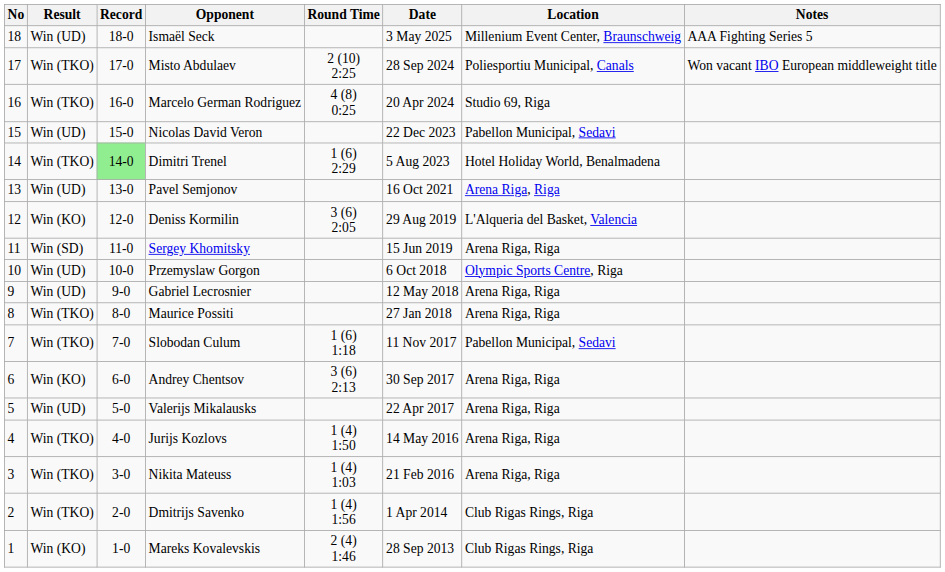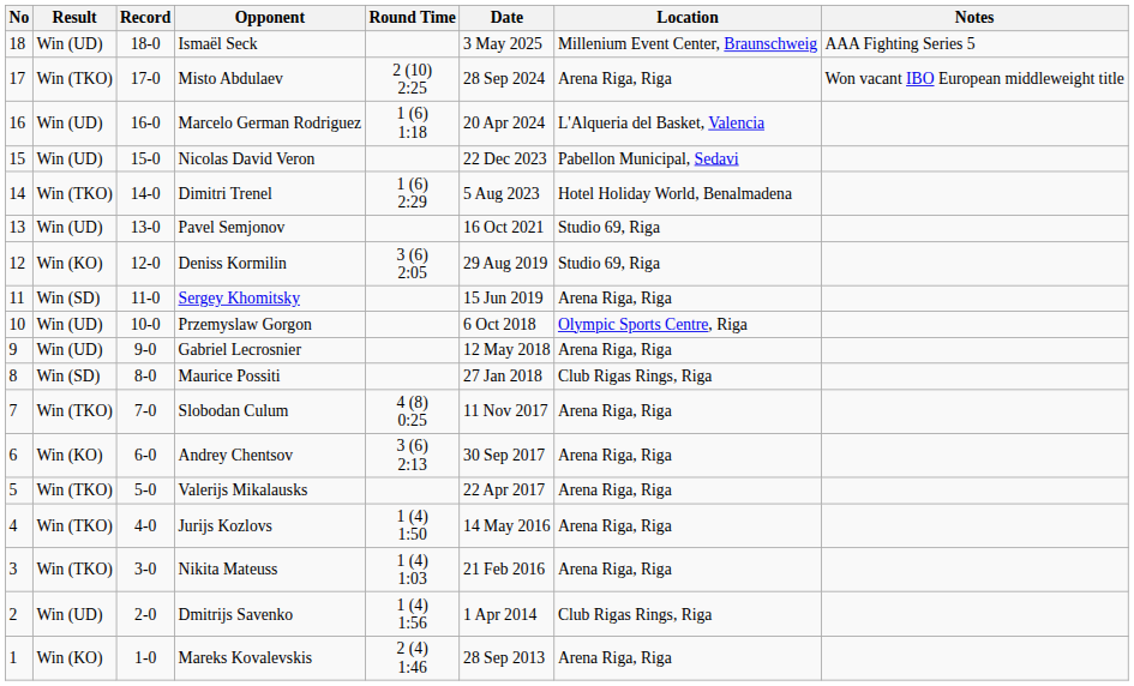Misto Abdulaev | Location: Poliesportiu Municipal, Canals -> Arena Riga, Riga
Marcelo German Rodriguez | Result: Win (TKO) -> Win (UD)
Marcelo German Rodriguez | Round Time: 4 (8) 0:25 -> 1 (6) 1:18
Marcelo German Rodriguez | Location: Studio 69, Riga -> L'Alqueria del Basket, Valencia
Dimitri Trenel | Record: lightgreen background -> no background
Pavel Semjonov | Location: Arena Riga, Riga -> Studio 69, Riga
Deniss Kormilin | Location: L'Alqueria del Basket, Valencia -> Studio 69, Riga
Maurice Possiti | Result: Win (TKO) -> Win (SD)
Maurice Possiti | Location: Arena Riga, Riga -> Club Rigas Rings, Riga
Slobodan Culum | Round Time: 1 (6) 1:18 -> 4 (8) 0:25
Slobodan Culum | Location: Pabellon Municipal, Sedavi -> Arena Riga, Riga
Valerijs Mikalausks | Result: Win (UD) -> Win (TKO)
Dmitrijs Savenko | Result: Win (TKO) -> Win (UD)
Mareks Kovalevskis | Location: Club Rigas Rings, Riga -> Arena Riga, Riga
